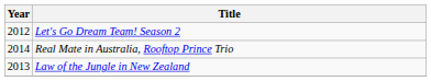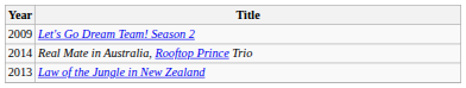Let's Go Dream Team! Season 2 | Year: 2012 -> 2009
